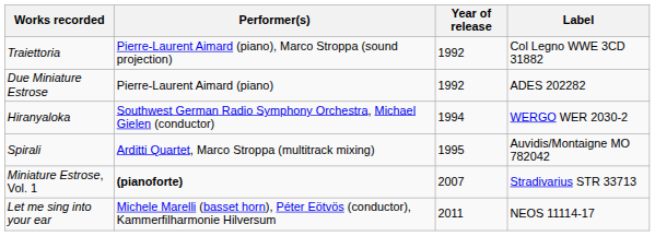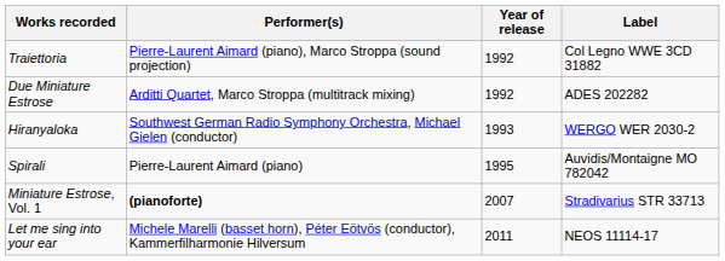Due Miniature Estrose | Performer(s): Pierre-Laurent Aimard (piano) -> Arditti Quartet, Marco Stroppa (multitrack mixing)
Hiranyaloka | Year of release: 1994 -> 1993
Spirali | Performer(s): Arditti Quartet, Marco Stroppa (multitrack mixing) -> Pierre-Laurent Aimard (piano)
